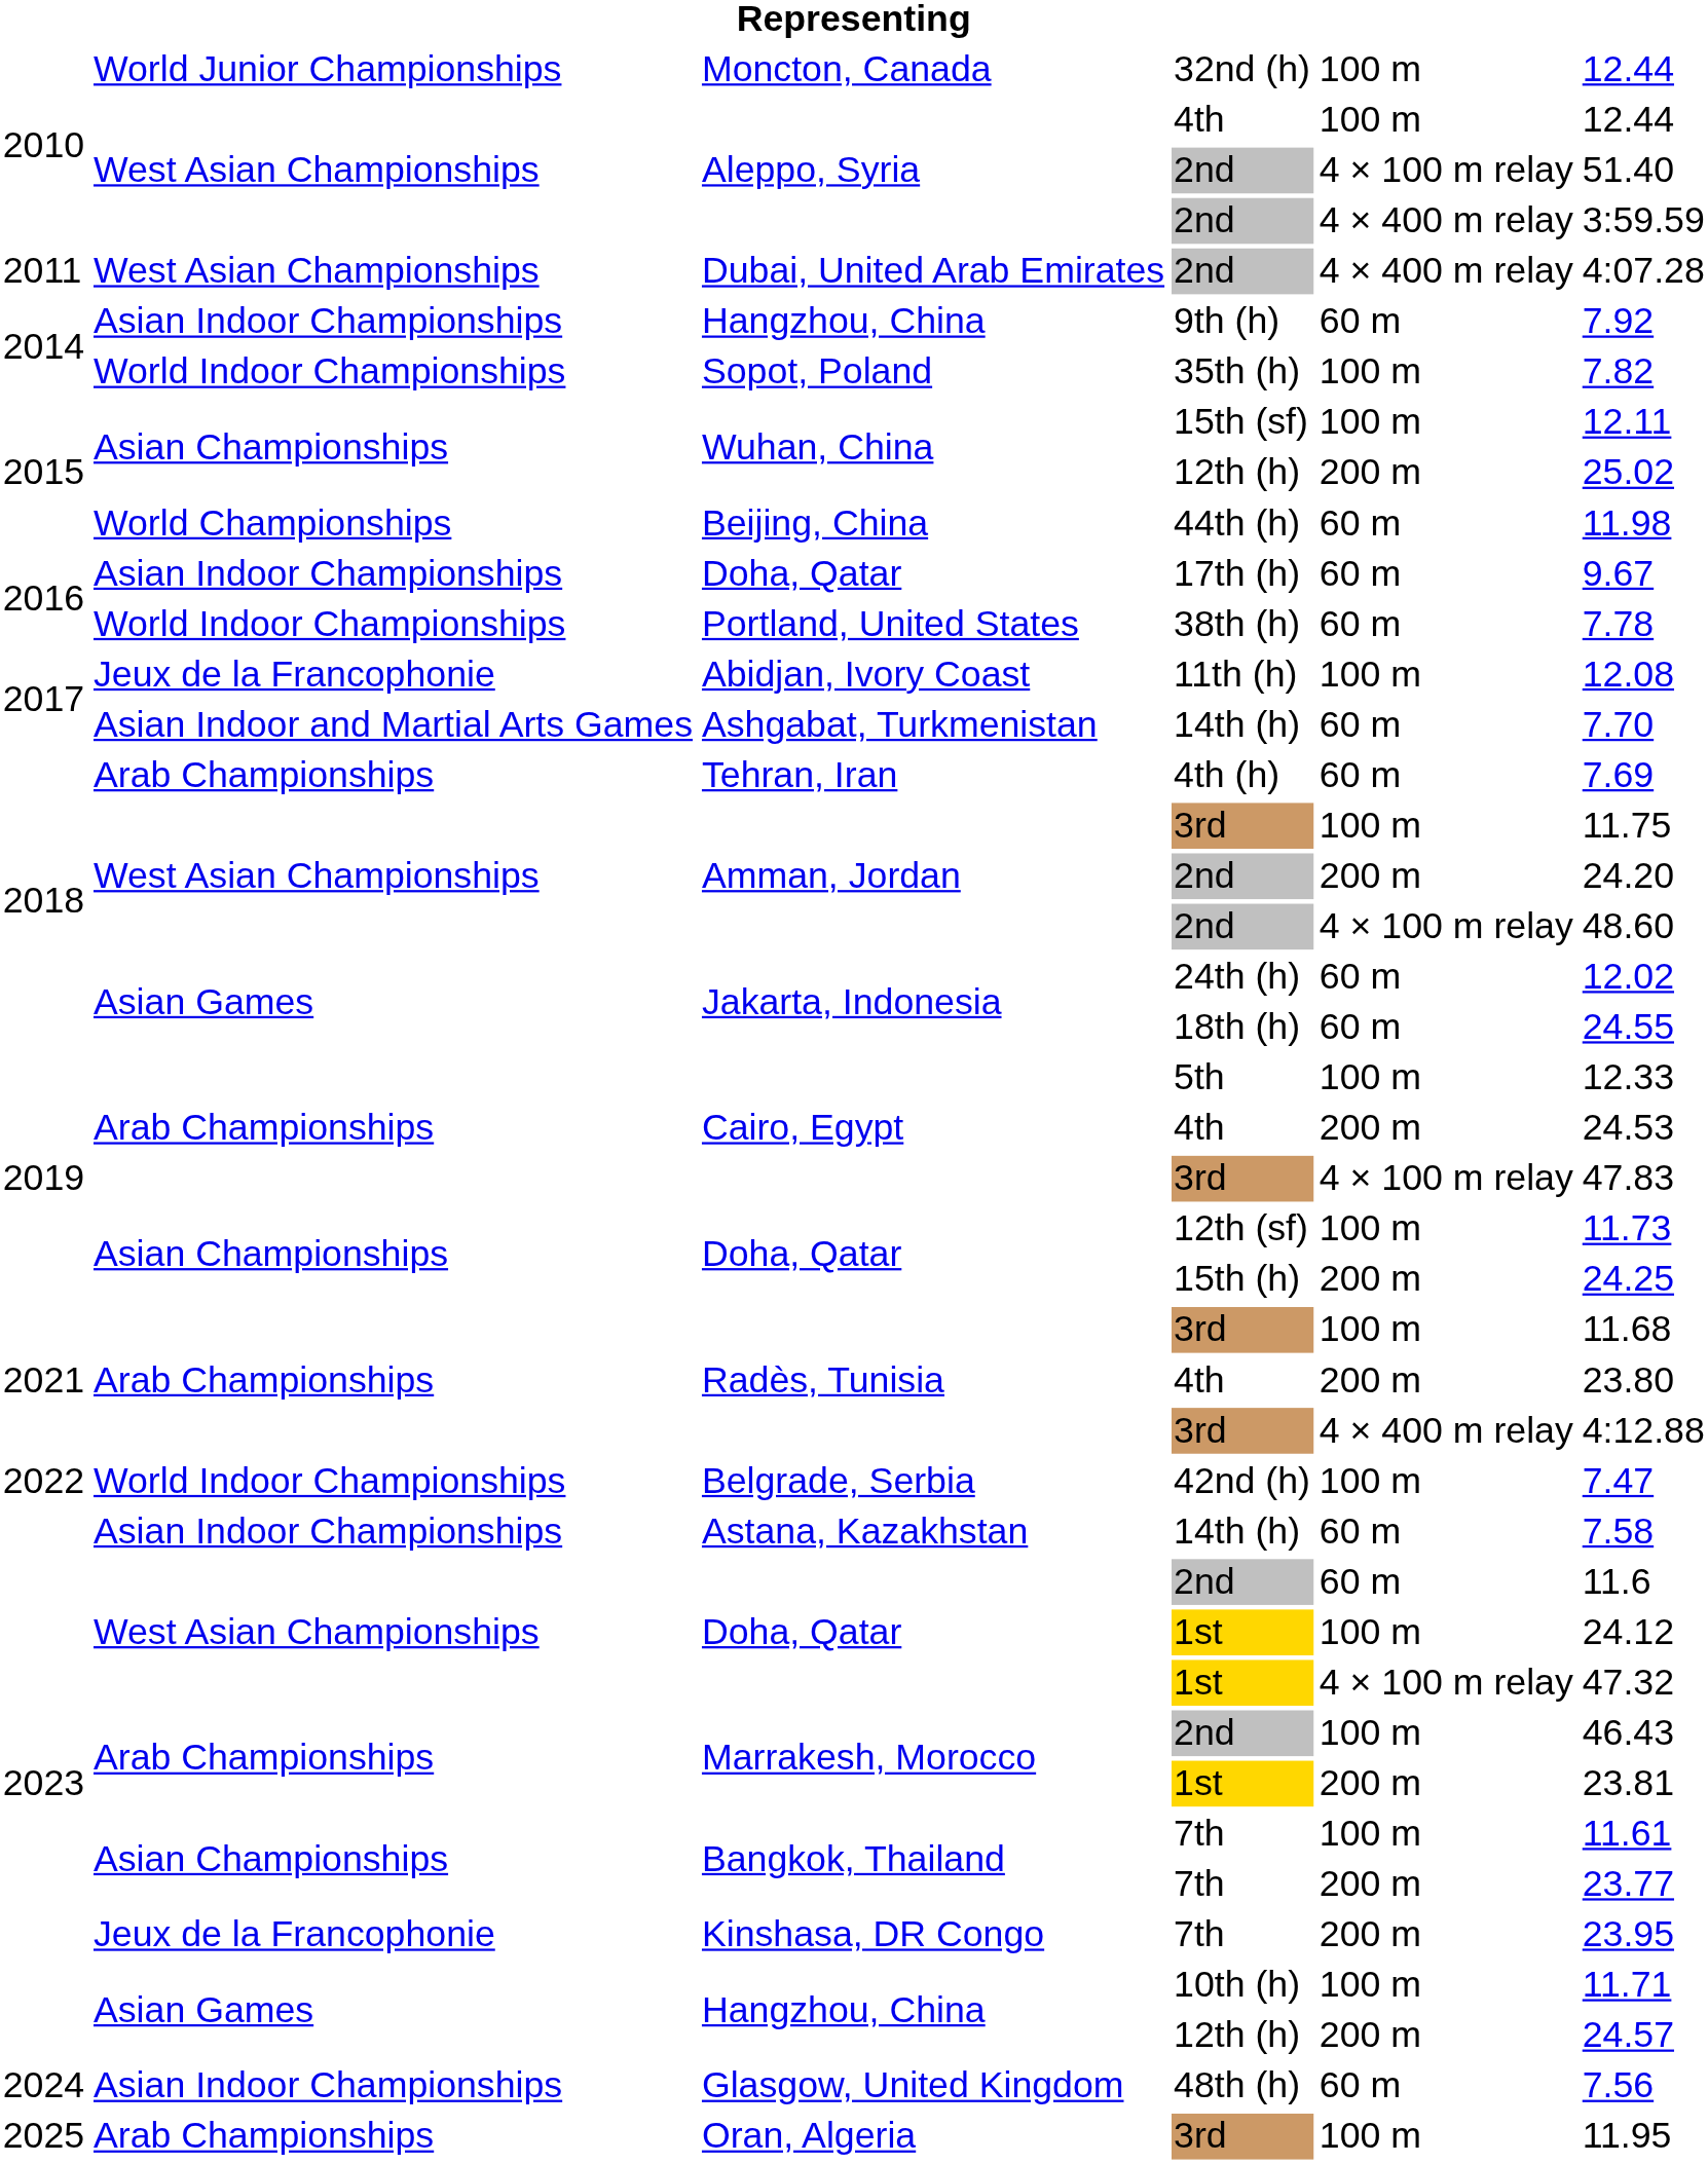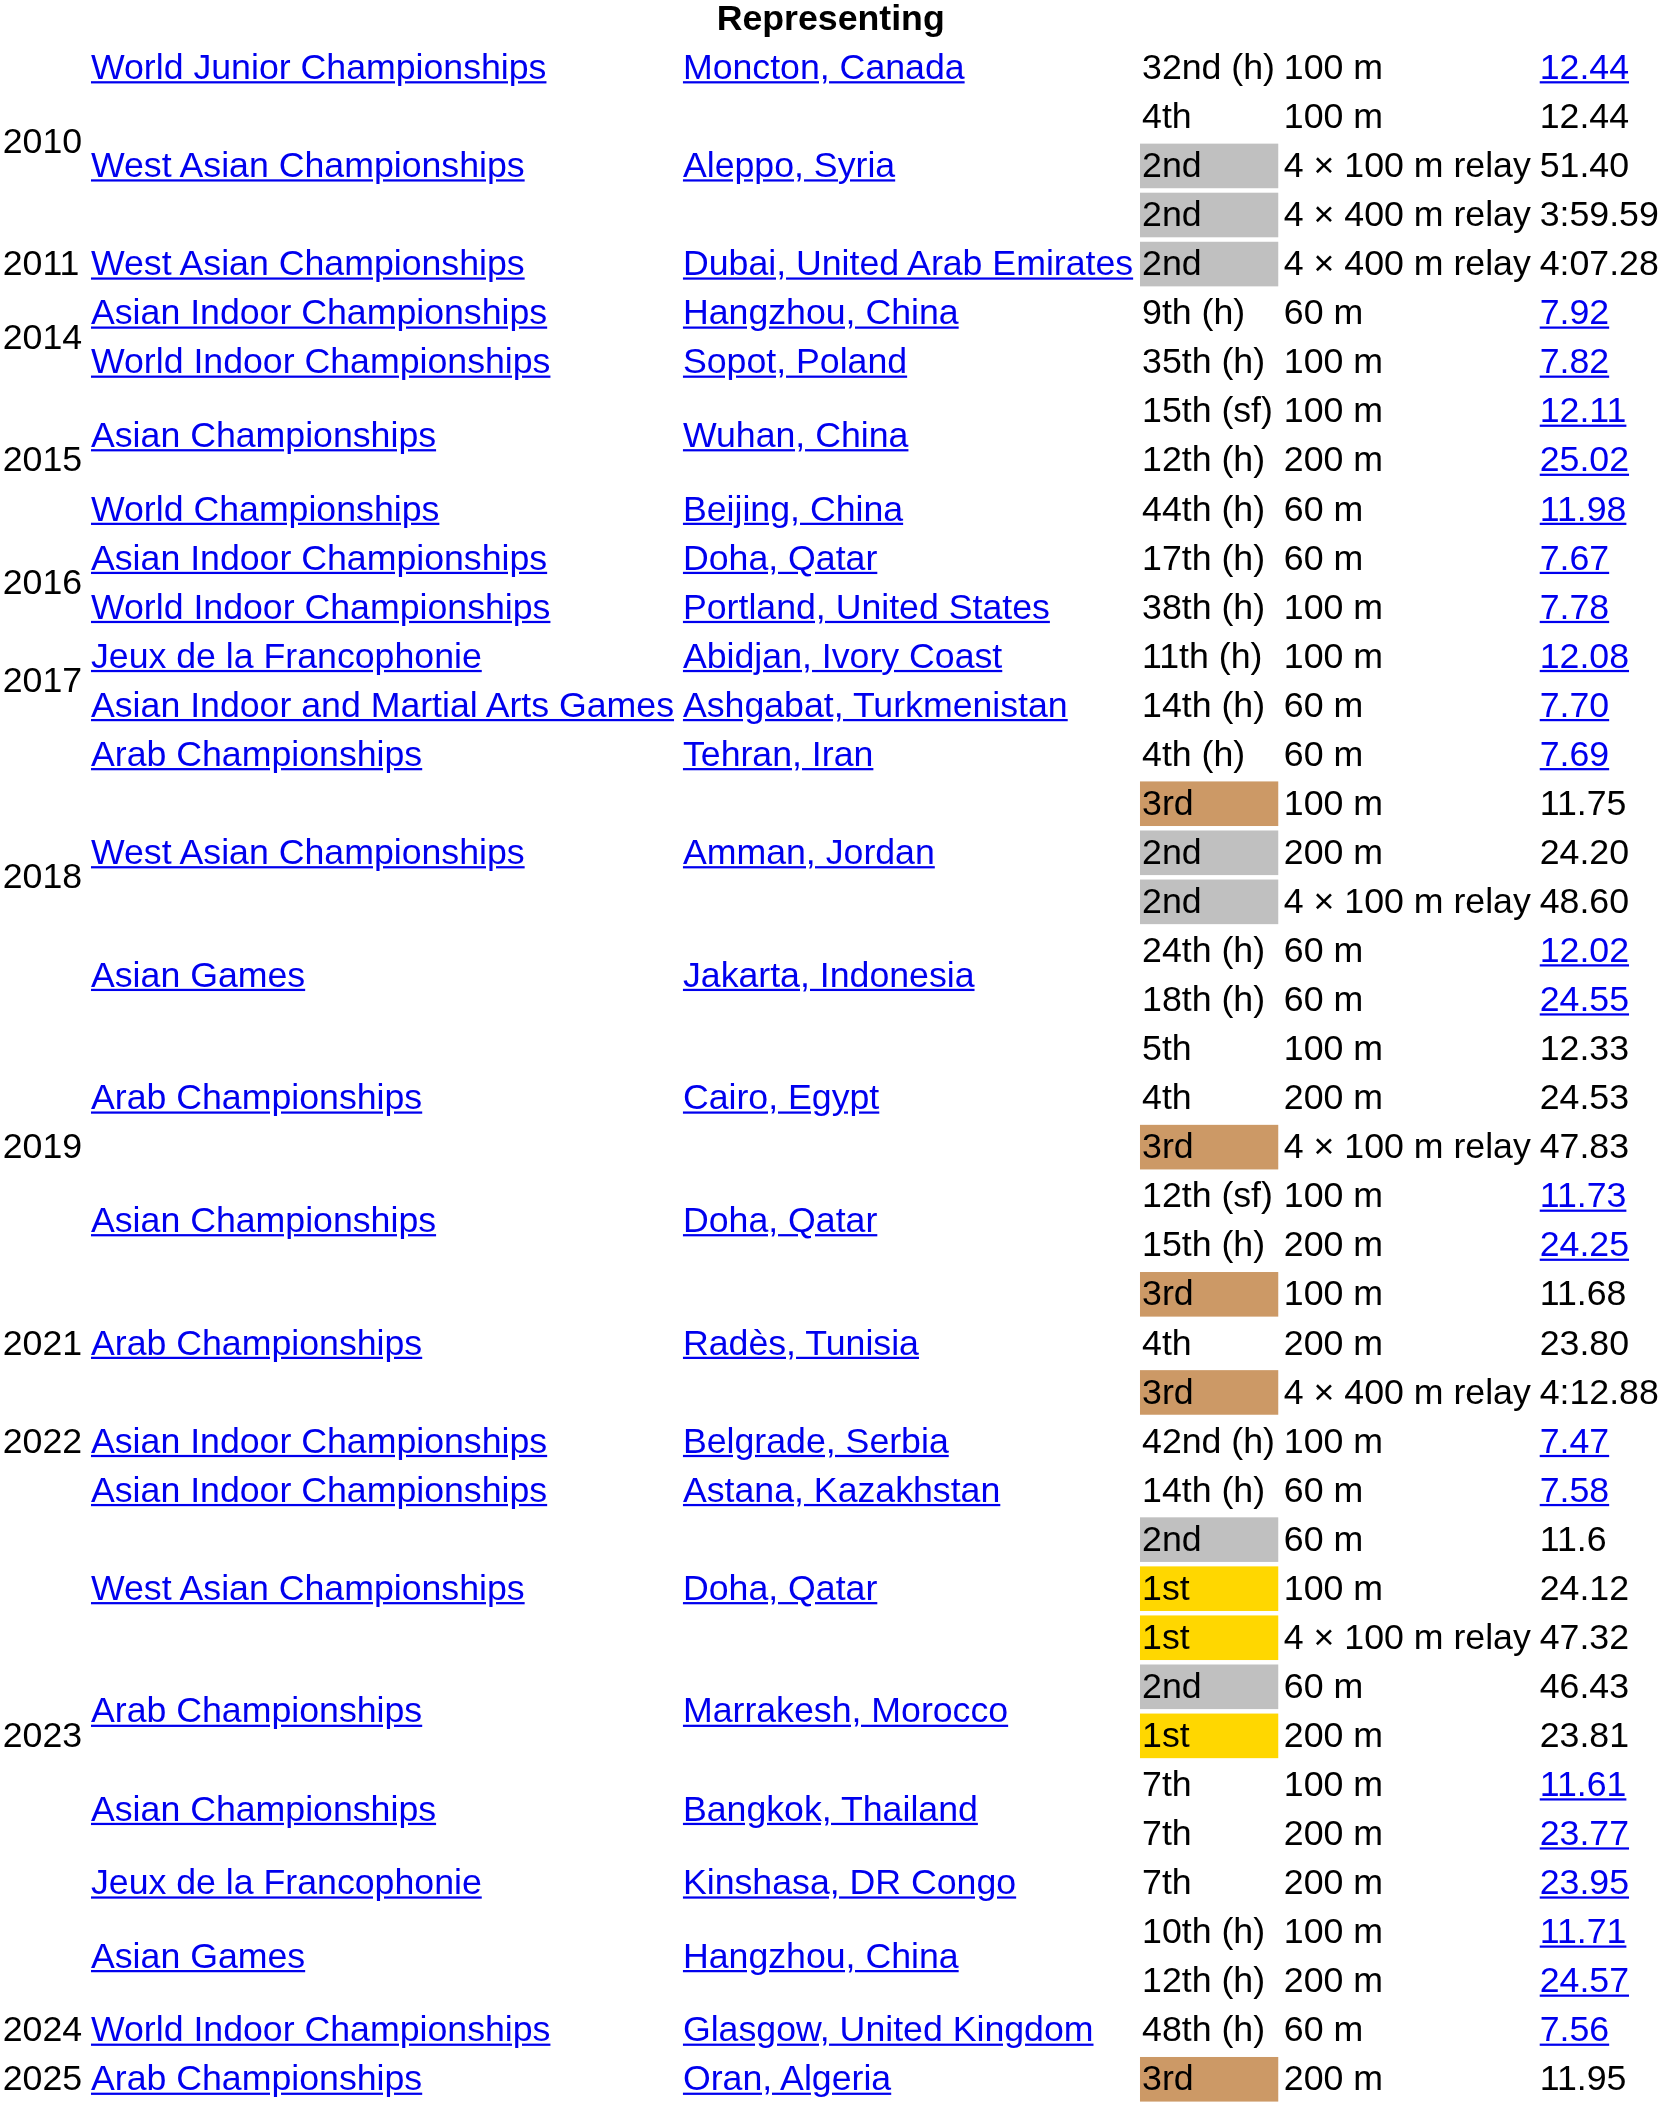17th (h) | column 6: 9.67 -> 7.67
38th (h) | column 5: 60 m -> 100 m
42nd (h) | column 2: World Indoor Championships -> Asian Indoor Championships
Marrakesh, Morocco / 2nd | column 5: 100 m -> 60 m
48th (h) | column 2: Asian Indoor Championships -> World Indoor Championships
Oran, Algeria / 3rd | column 5: 100 m -> 200 m
